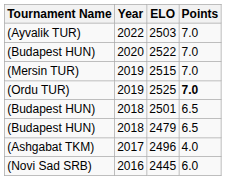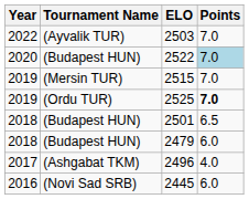columns swapped: Tournament Name <-> Year
2522 | Points: no background -> lightblue background
2479 | Points: 6.5 -> 6.0
